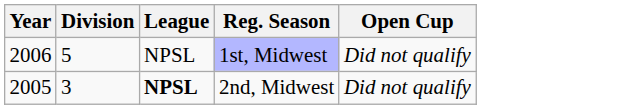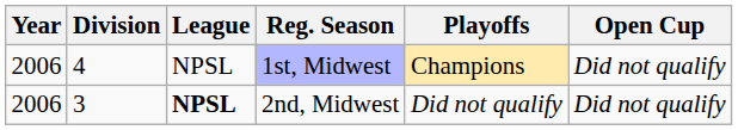+ column: Playoffs | Champions | Did not qualify
1st, Midwest | Division: 5 -> 4
2nd, Midwest | Year: 2005 -> 2006
